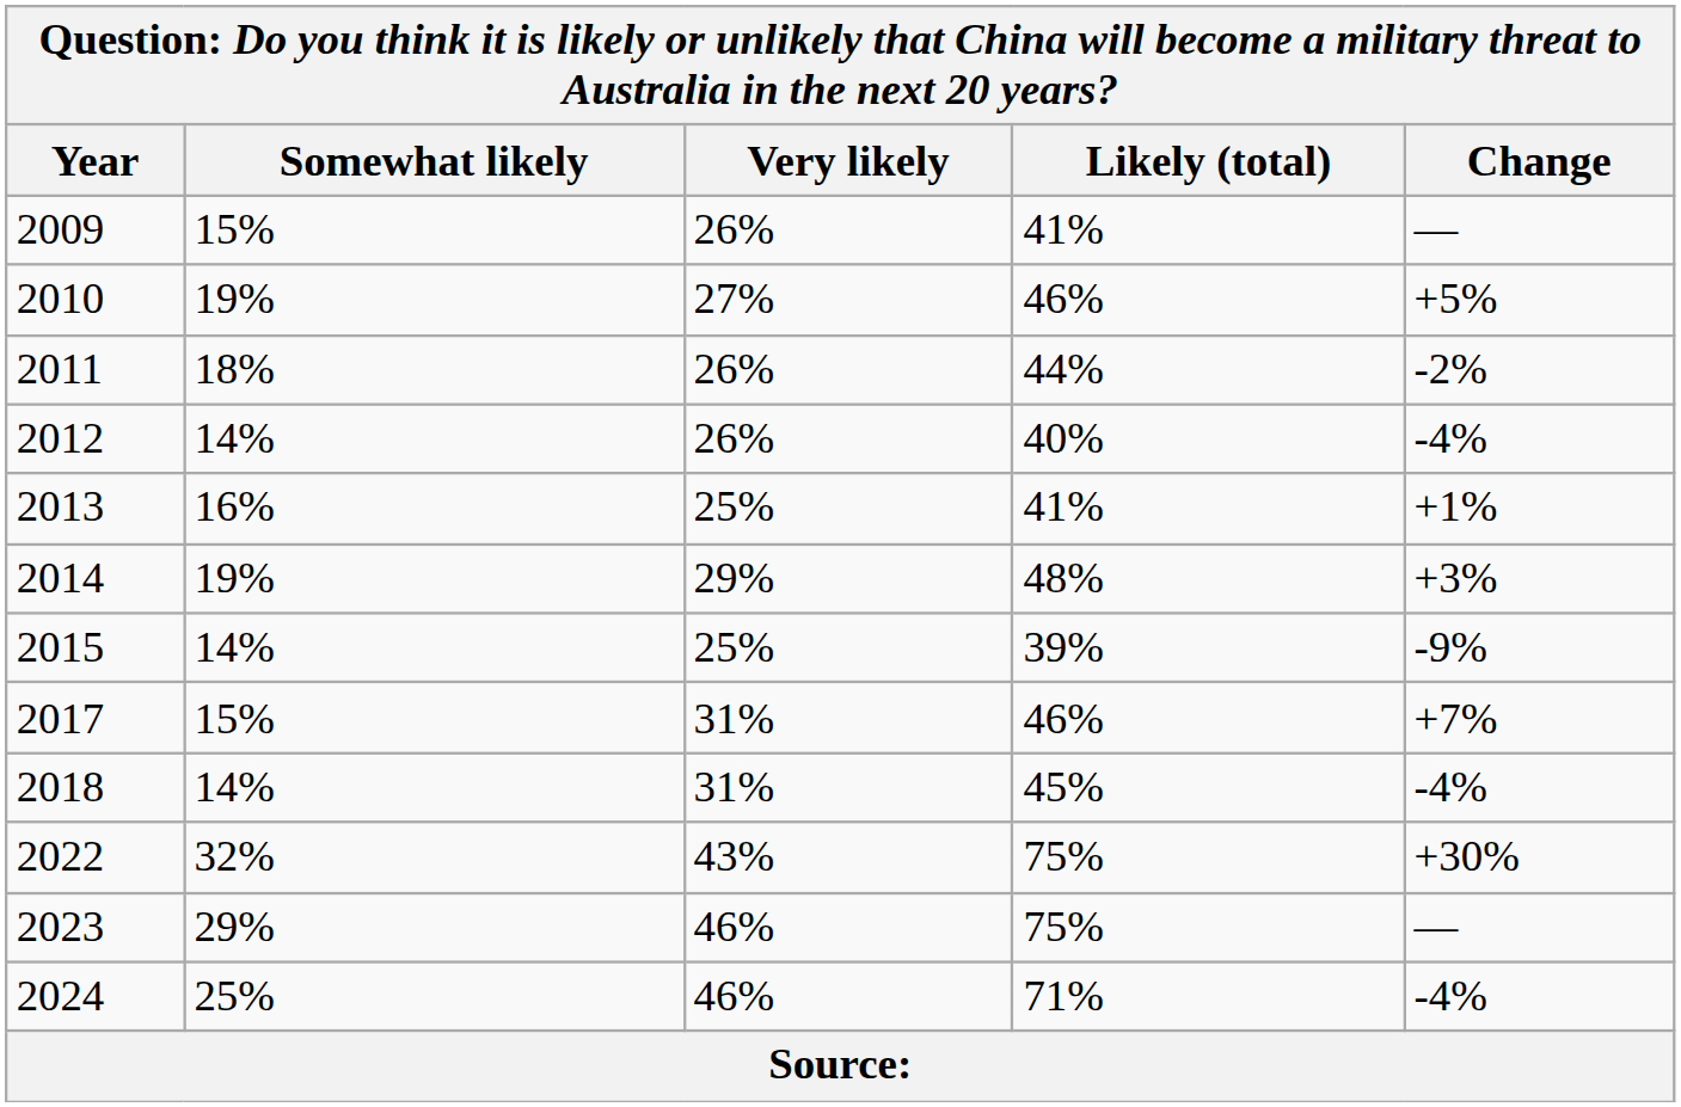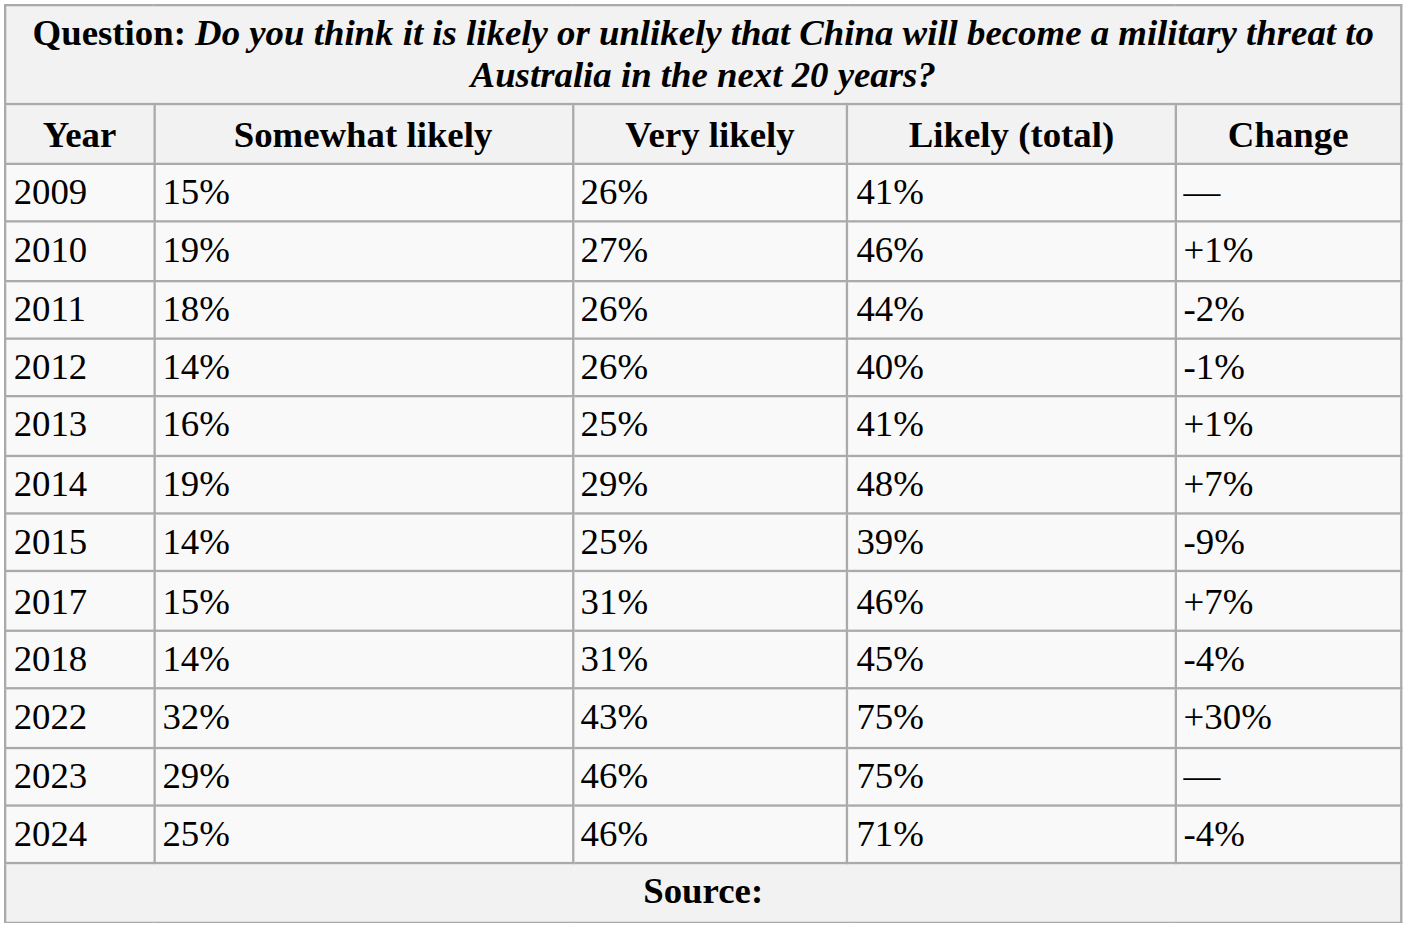2010 | Change: +5% -> +1%
2012 | Change: -4% -> -1%
2014 | Change: +3% -> +7%
